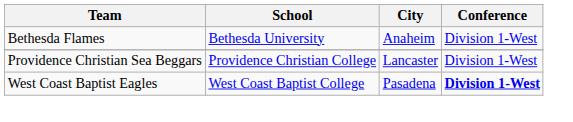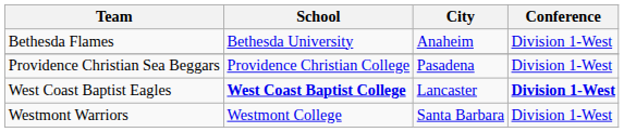Providence Christian Sea Beggars | City: Lancaster -> Pasadena
West Coast Baptist Eagles | School: normal -> bold
West Coast Baptist Eagles | City: Pasadena -> Lancaster
+ row: Westmont Warriors | Westmont College | Santa Barbara | Division 1-West
